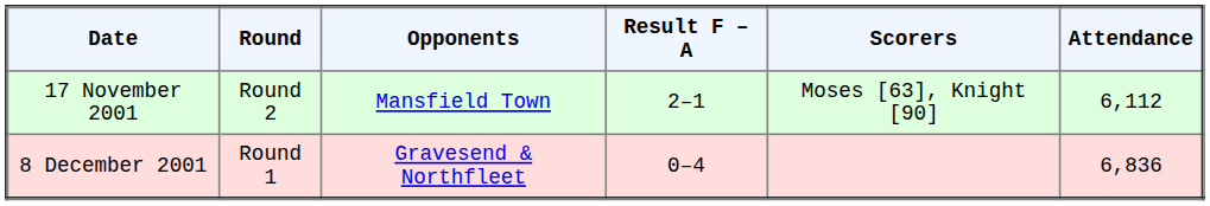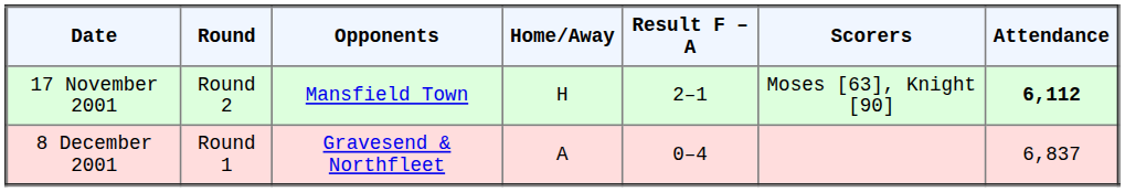+ column: Home/Away | H | A
17 November 2001 | Attendance: normal -> bold
8 December 2001 | Attendance: 6,836 -> 6,837
